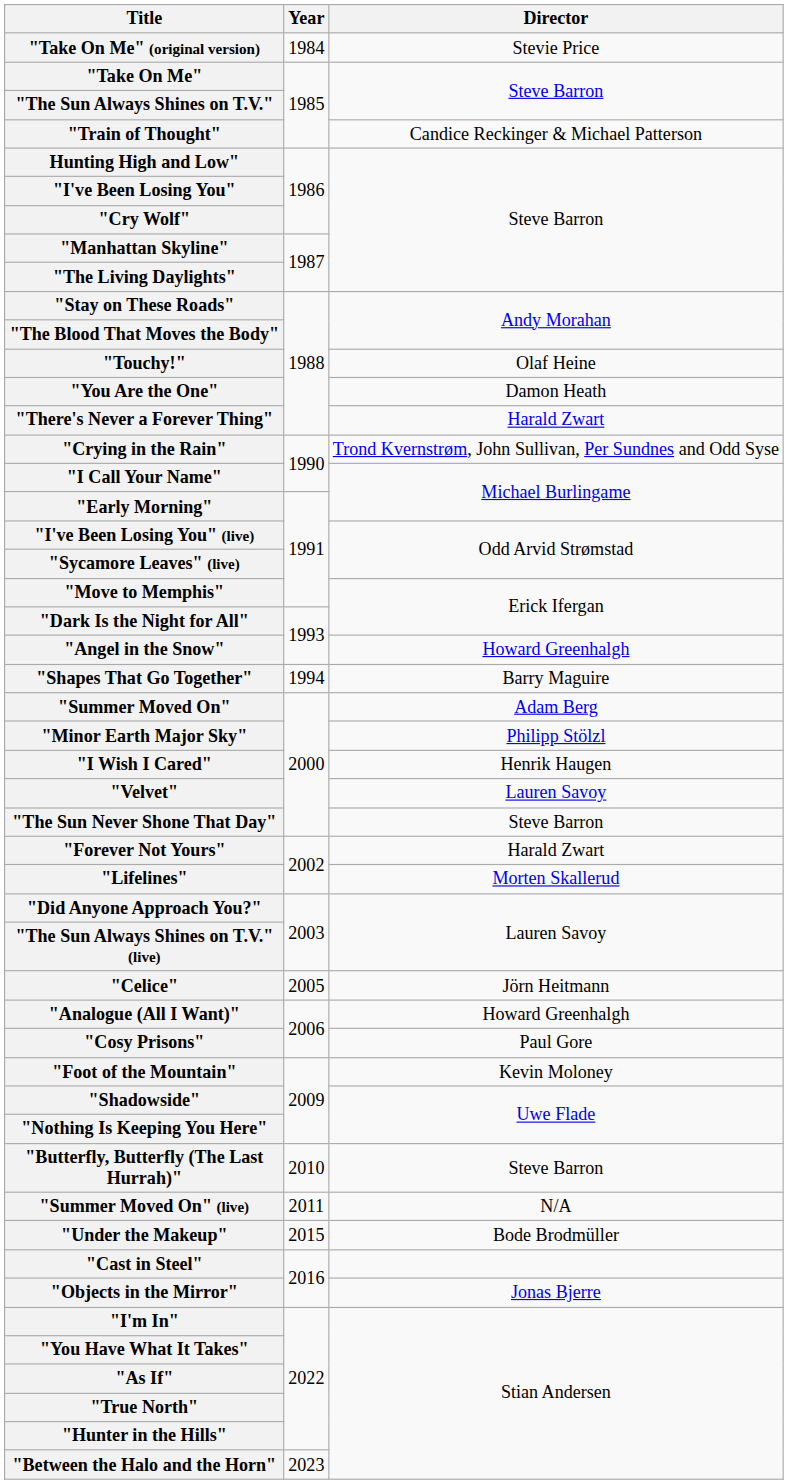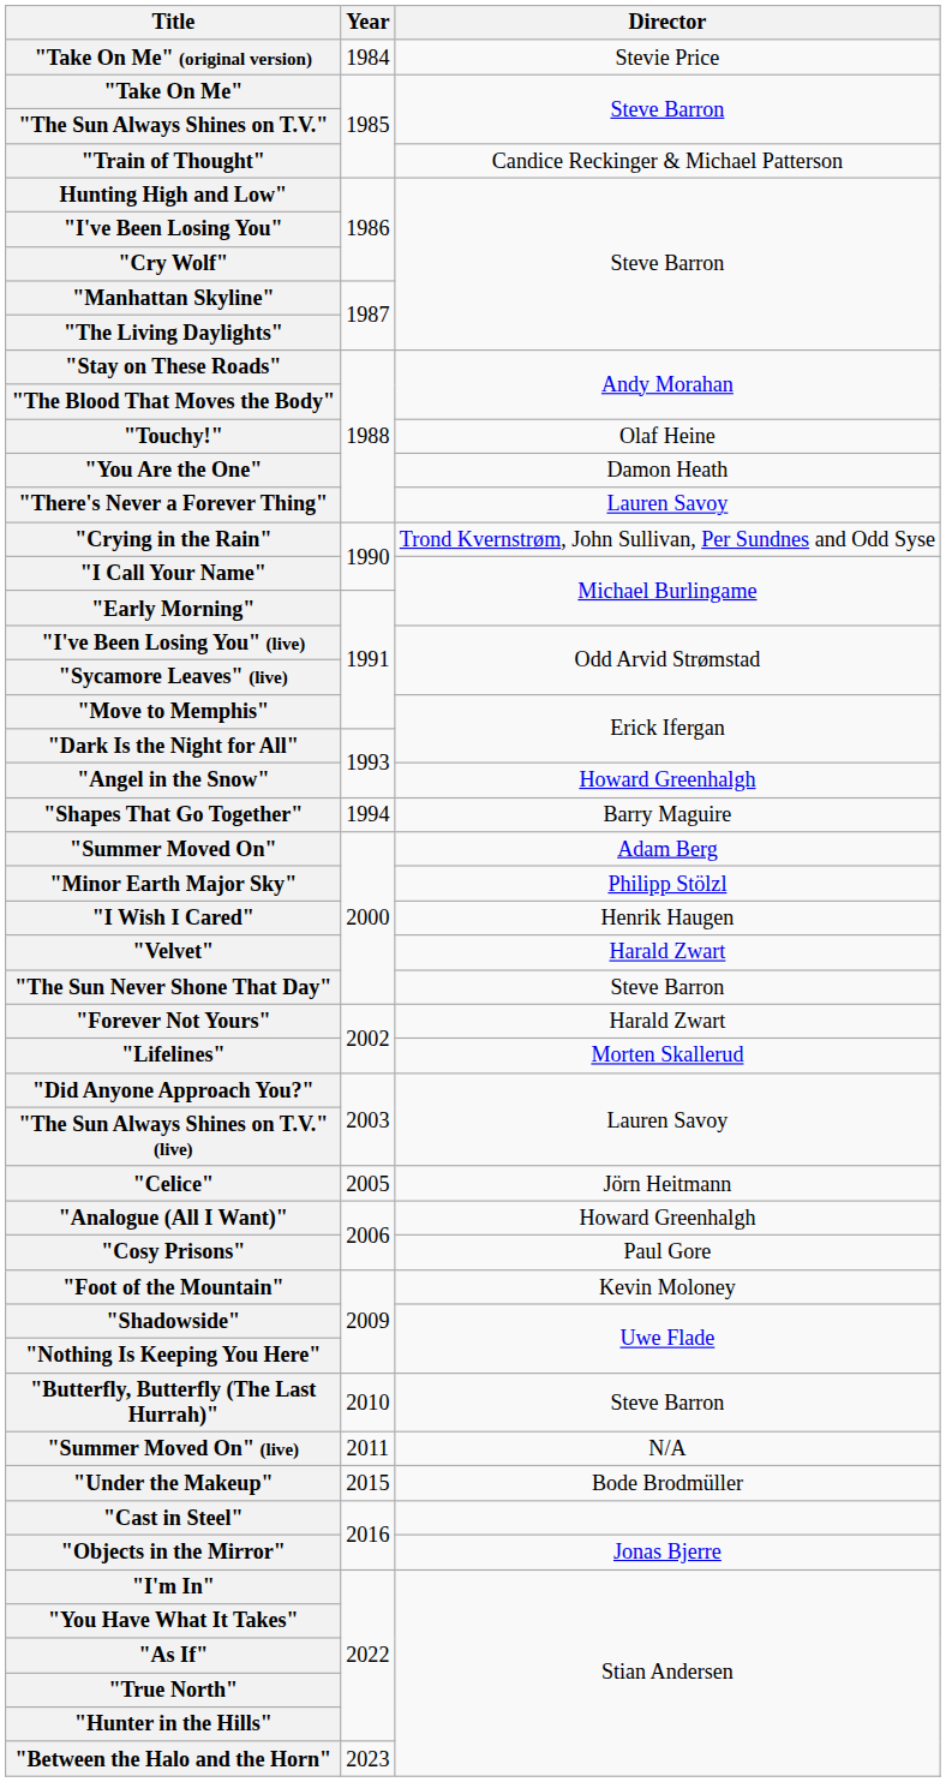"There's Never a Forever Thing" | Director: Harald Zwart -> Lauren Savoy
"Velvet" | Director: Lauren Savoy -> Harald Zwart
